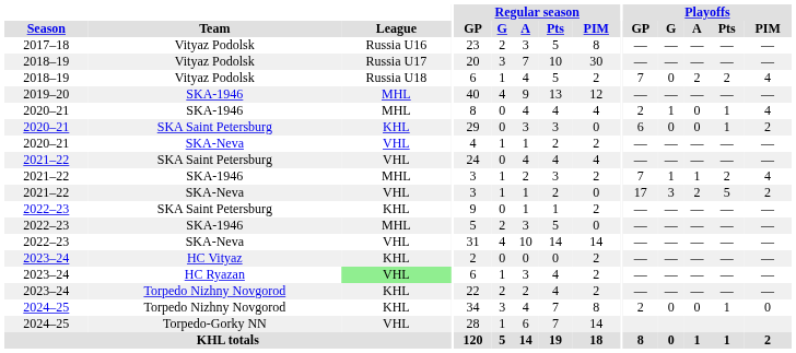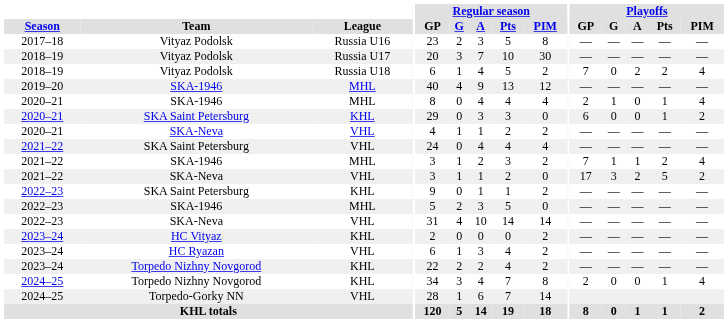2023–24 / HC Ryazan | League: lightgreen background -> no background
2024–25 / Torpedo Nizhny Novgorod | Playoffs / PIM: 0 -> 4
